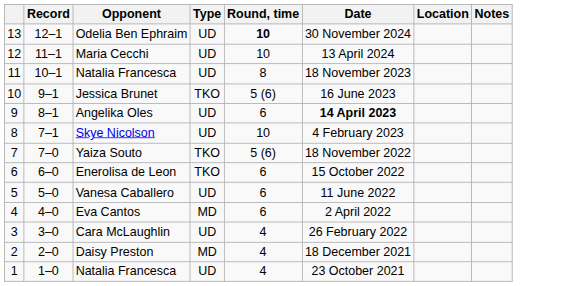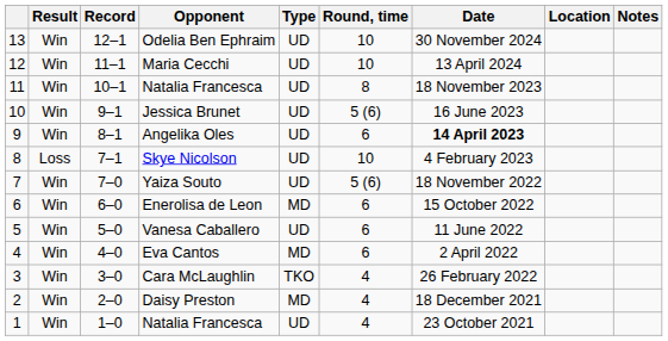+ column: Result | Win | Win | Win | Win | Win | Loss | Win | Win | Win | Win | Win | Win | Win
Odelia Ben Ephraim | Round, time: bold -> normal
Jessica Brunet | Type: TKO -> UD
Yaiza Souto | Type: TKO -> UD
Enerolisa de Leon | Type: TKO -> MD
Cara McLaughlin | Type: UD -> TKO
